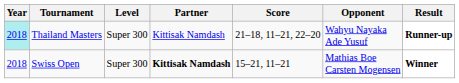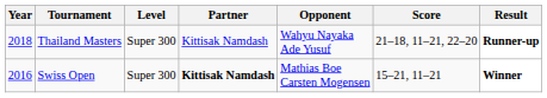columns swapped: Opponent <-> Score
Thailand Masters | Year: paleturquoise background -> no background
Swiss Open | Year: 2018 -> 2016
